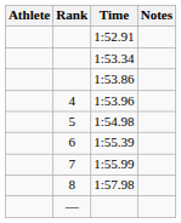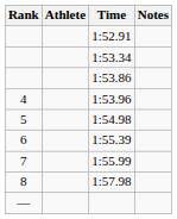columns swapped: Rank <-> Athlete
